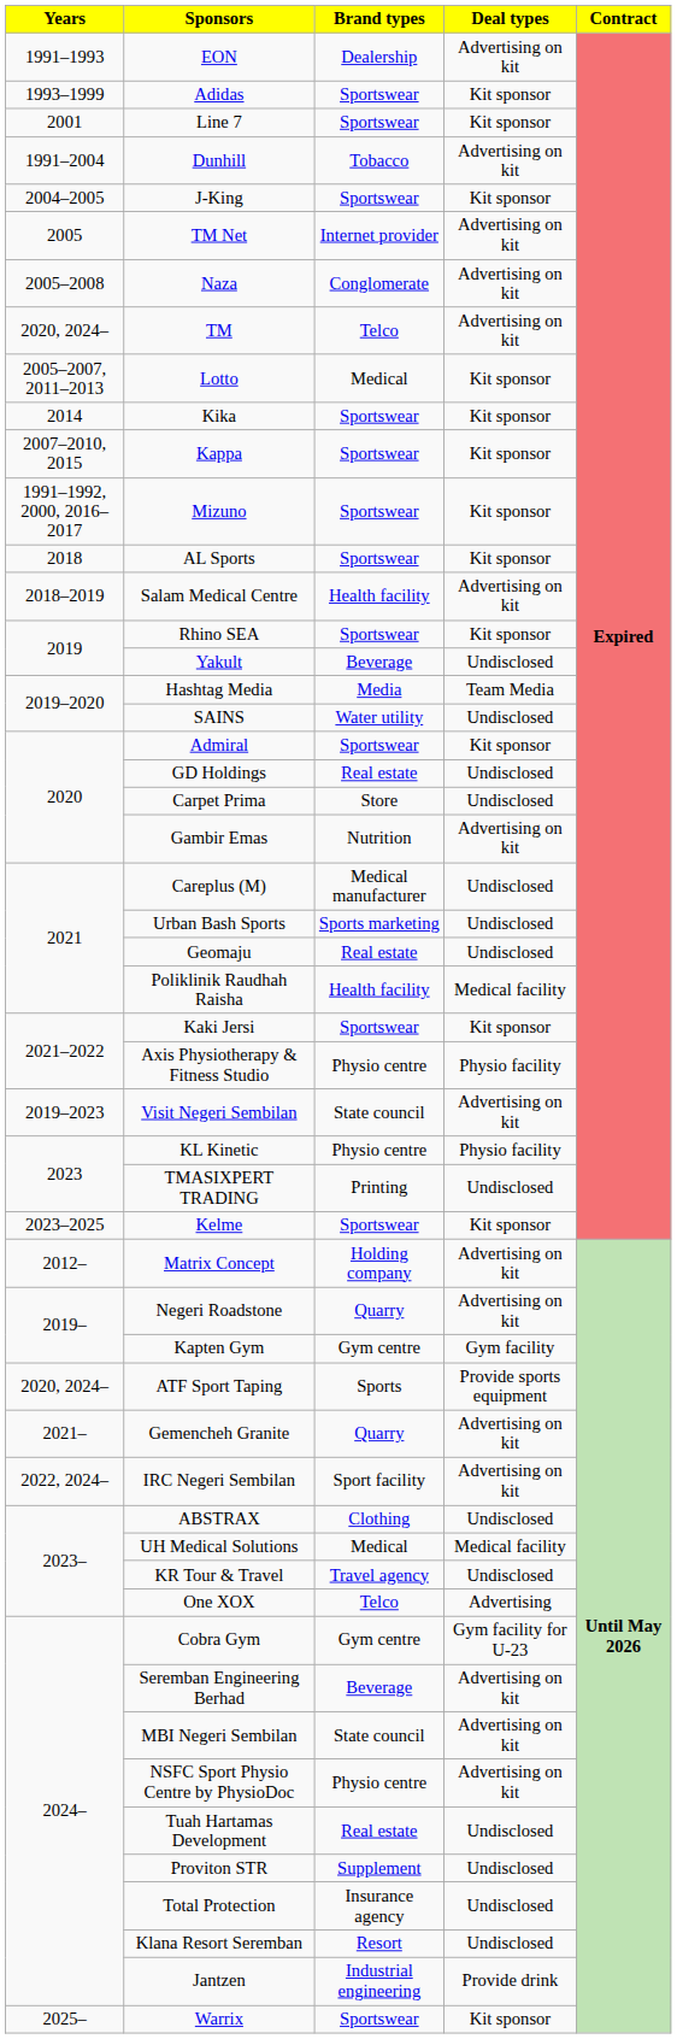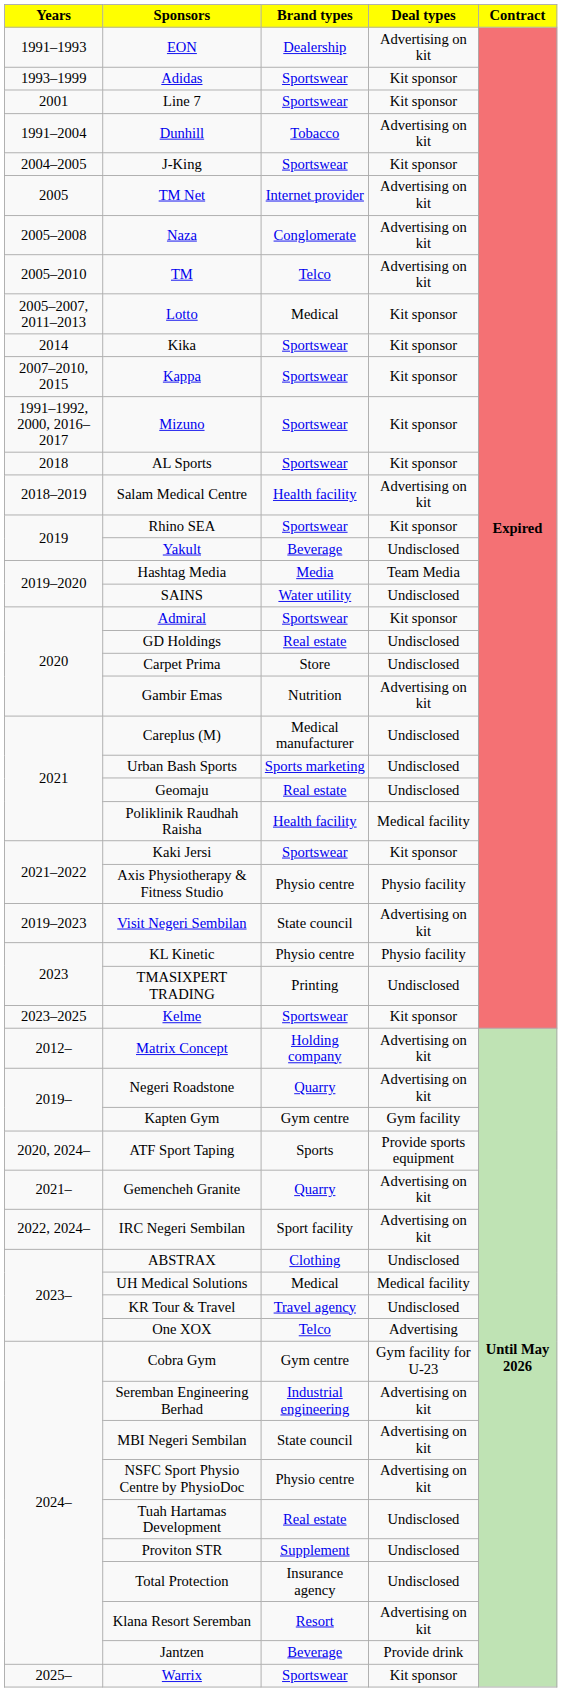TM | Years: 2020, 2024– -> 2005–2010
Seremban Engineering Berhad | Brand types: Beverage -> Industrial engineering
Klana Resort Seremban | Deal types: Undisclosed -> Advertising on kit
Jantzen | Brand types: Industrial engineering -> Beverage
